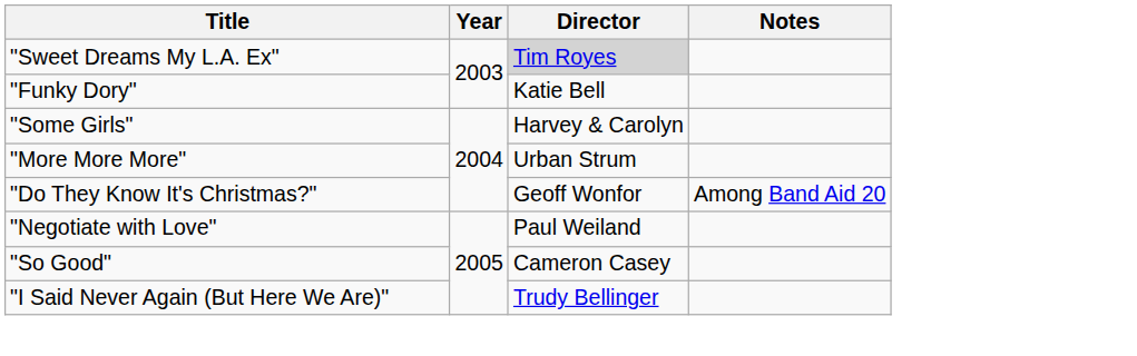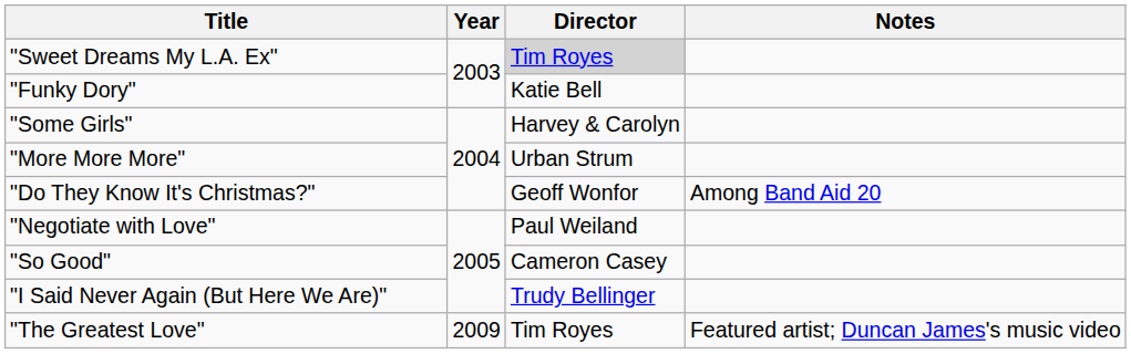+ row: "The Greatest Love" | 2009 | Tim Royes | Featured artist; Duncan James's music video
